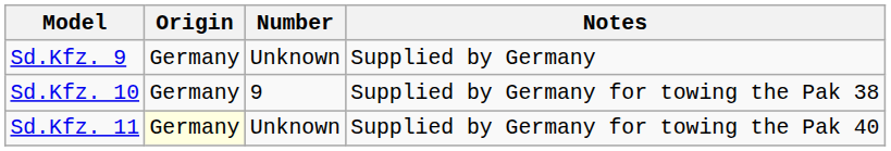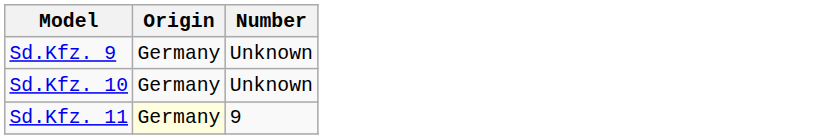- column: Notes | Supplied by Germany | Supplied by Germany for towing the Pak 38 | Supplied by Germany for towing the Pak 40
Sd.Kfz. 10 | Number: 9 -> Unknown
Sd.Kfz. 11 | Number: Unknown -> 9
